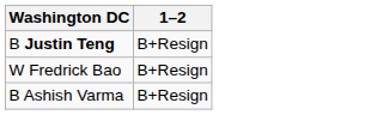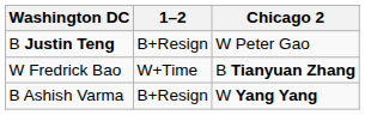+ column: Chicago 2 | W Peter Gao | B Tianyuan Zhang | W Yang Yang
W Fredrick Bao | 1–2: B+Resign -> W+Time
